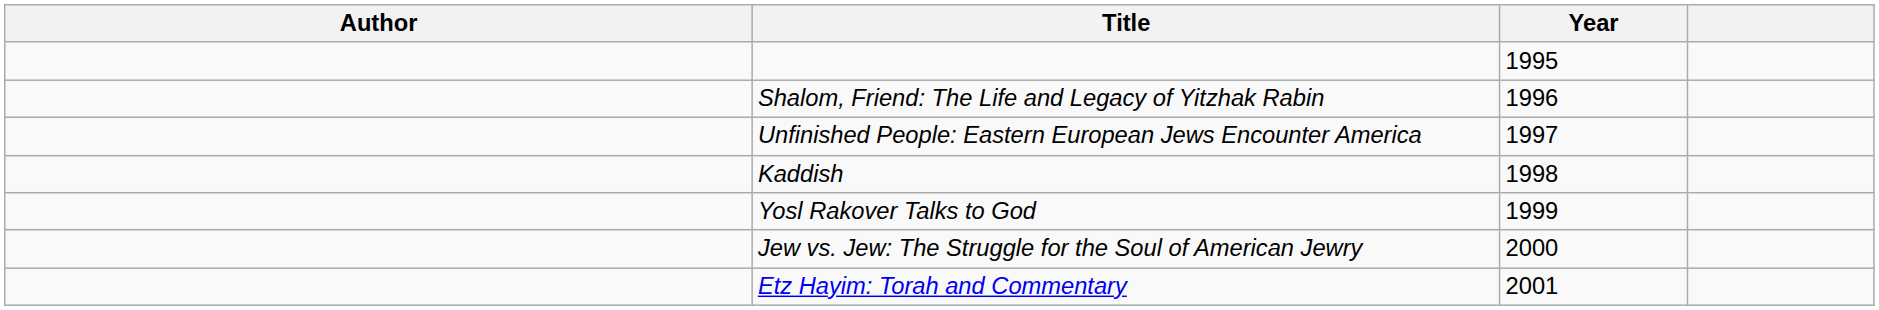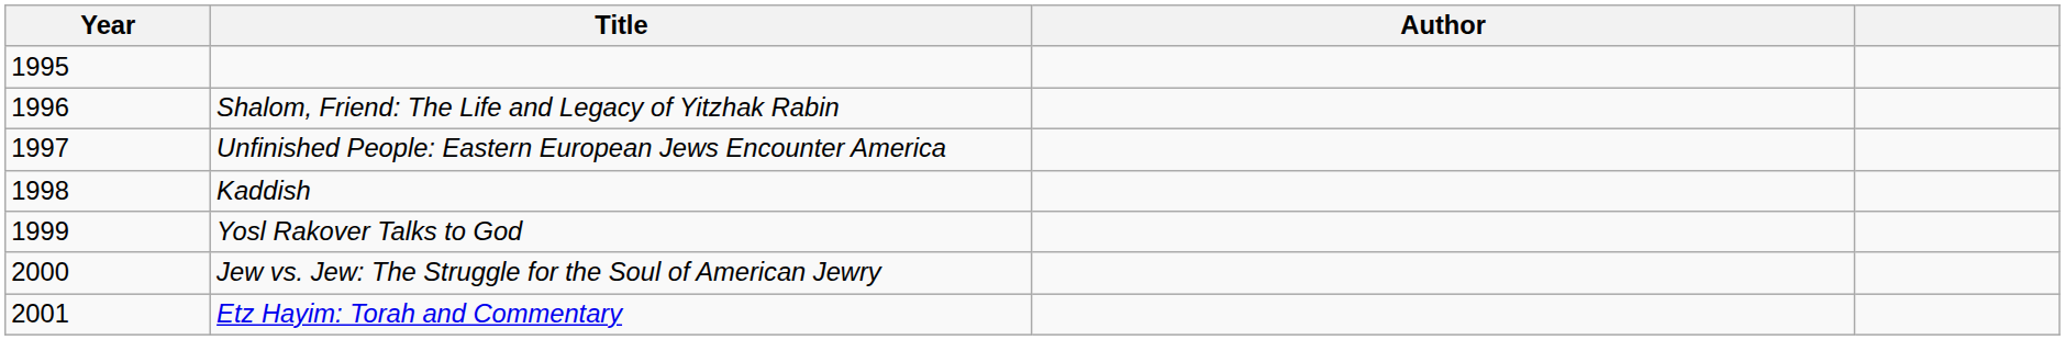columns swapped: Year <-> Author
